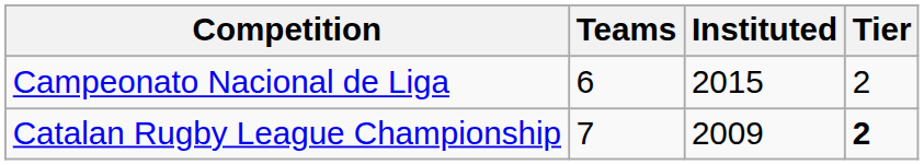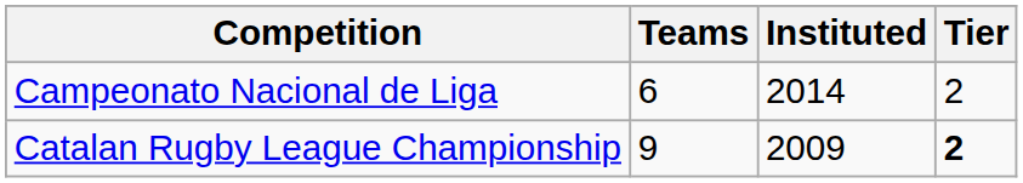Campeonato Nacional de Liga | Instituted: 2015 -> 2014
Catalan Rugby League Championship | Teams: 7 -> 9
